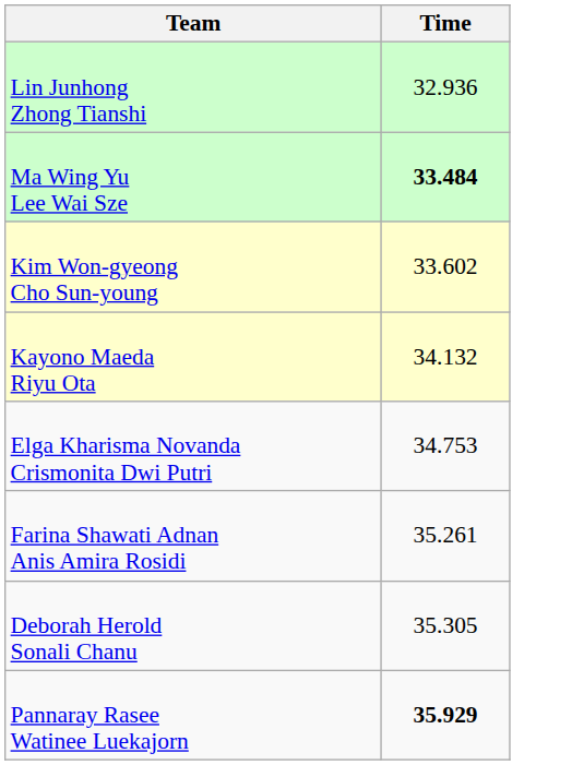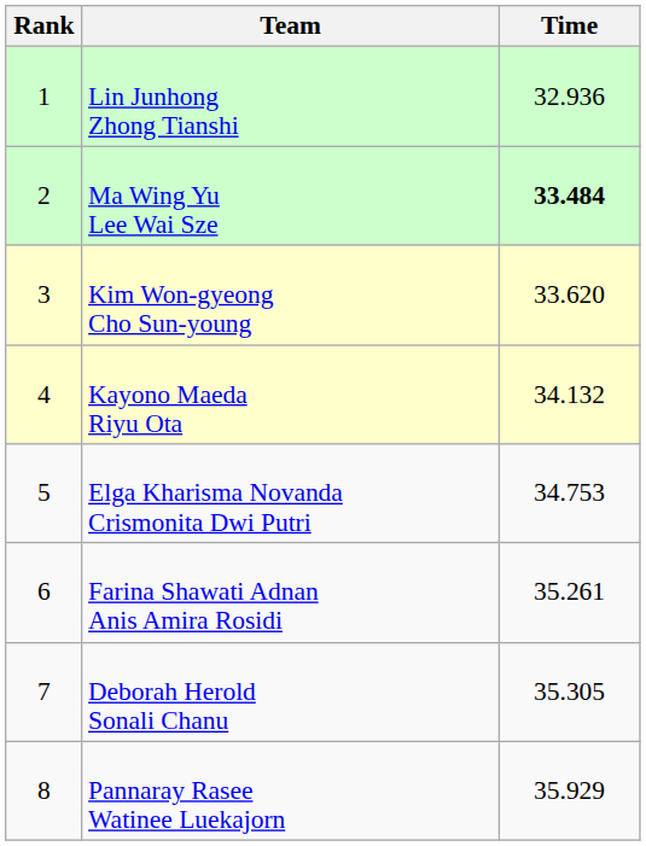+ column: Rank | 1 | 2 | 3 | 4 | 5 | 6 | 7 | 8
Kim Won-gyeong Cho Sun-young | Time: 33.602 -> 33.620
Pannaray Rasee Watinee Luekajorn | Time: bold -> normal
